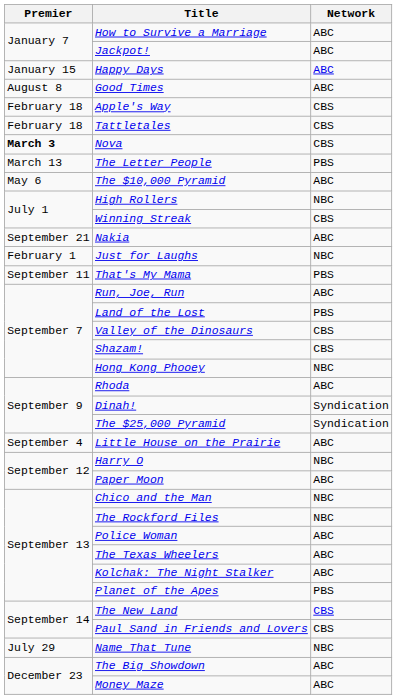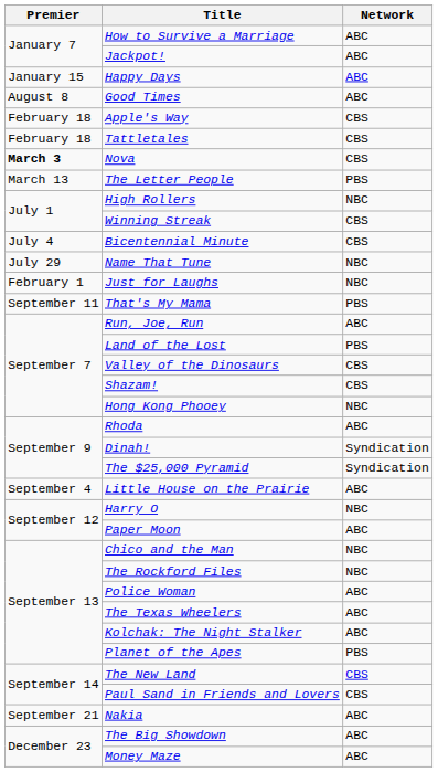- row: May 6 | The $10,000 Pyramid | ABC
+ row: July 4 | Bicentennial Minute | CBS
rows swapped: Name That Tune <-> Nakia
